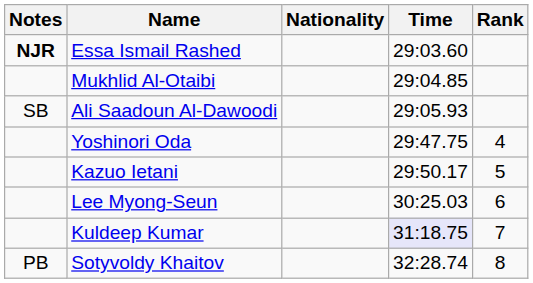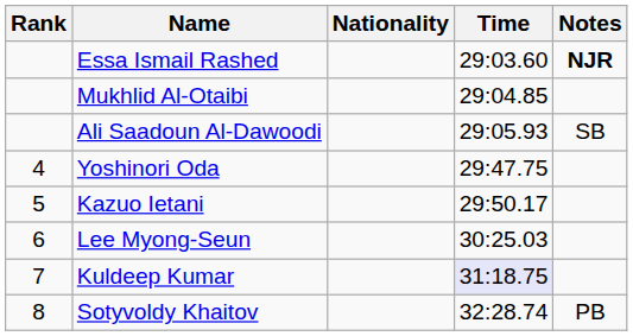columns swapped: Rank <-> Notes
